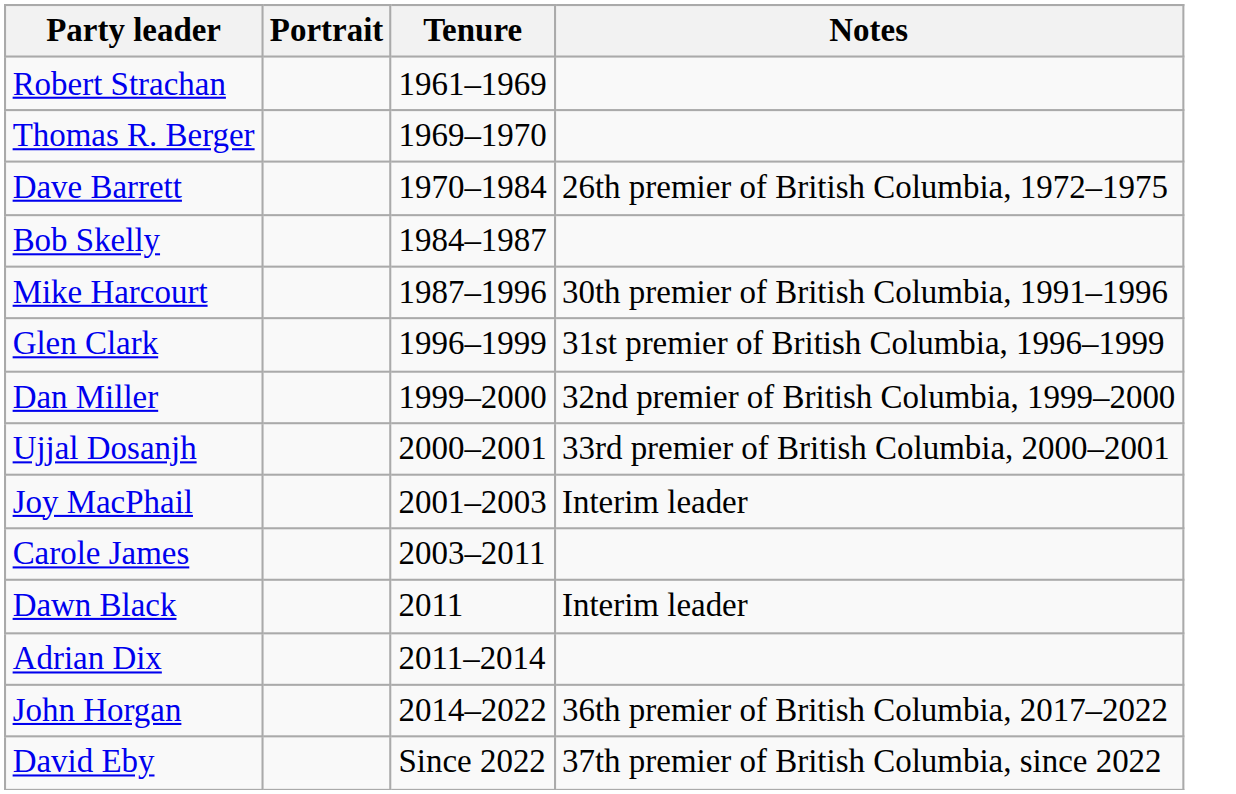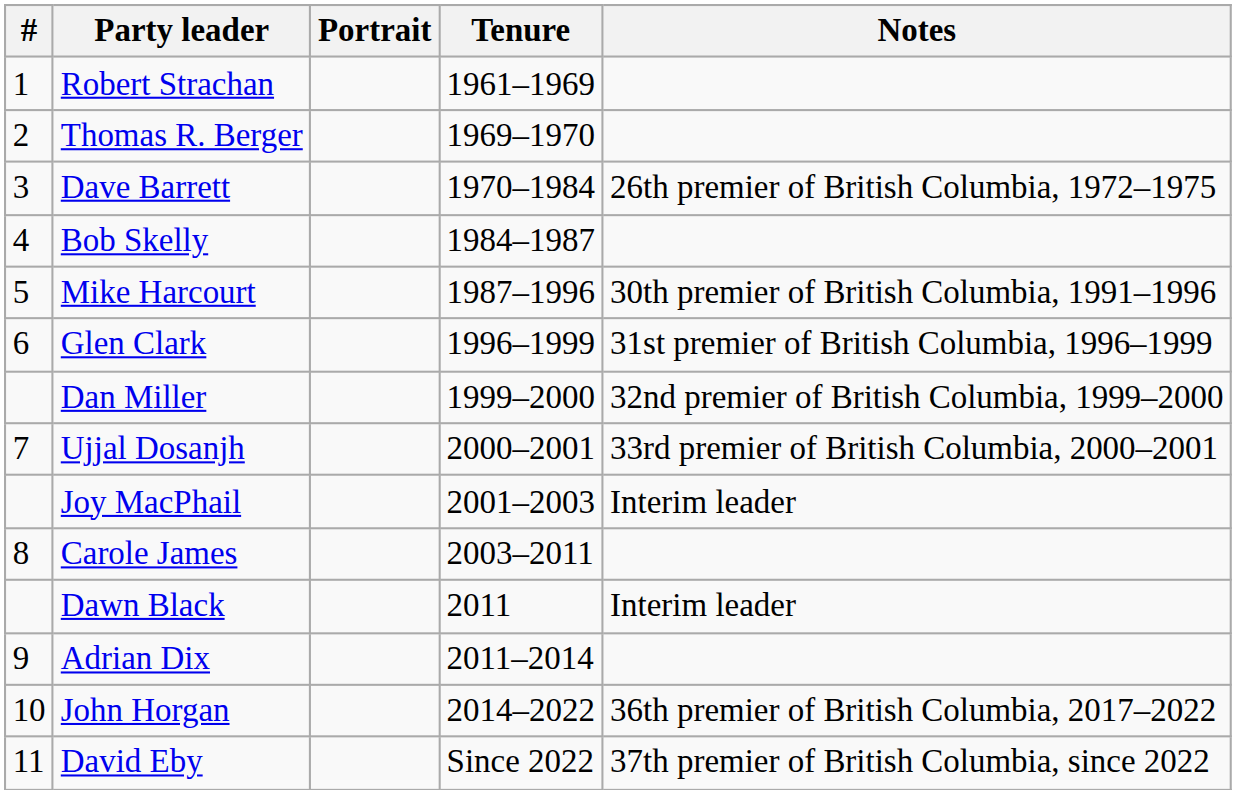+ column: # | 1 | 2 | 3 | 4 | 5 | 6 | 7 | 8 | 9 | 10 | 11
